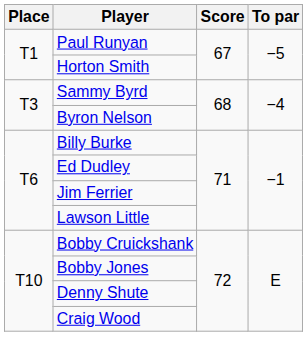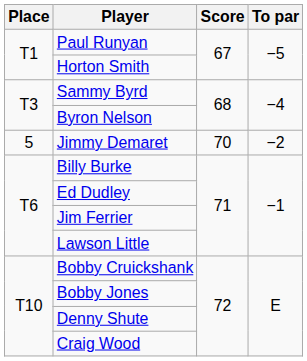+ row: 5 | Jimmy Demaret | 70 | −2
